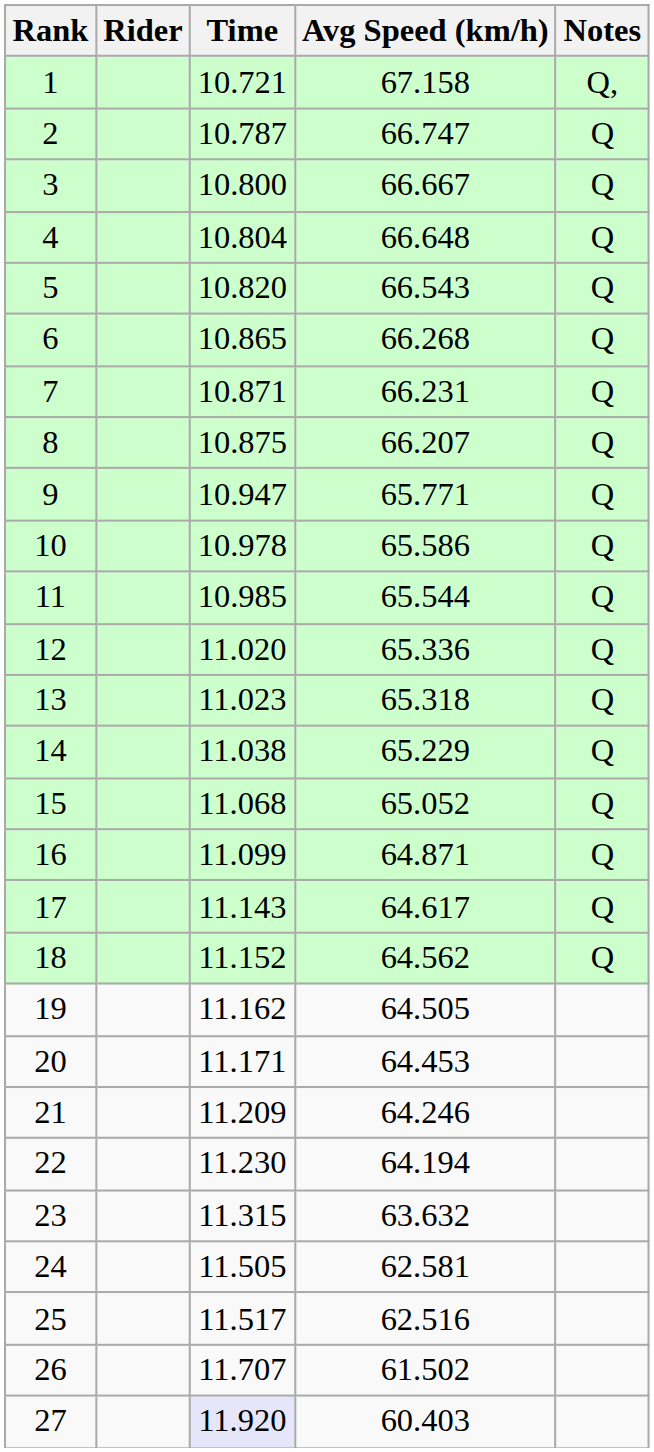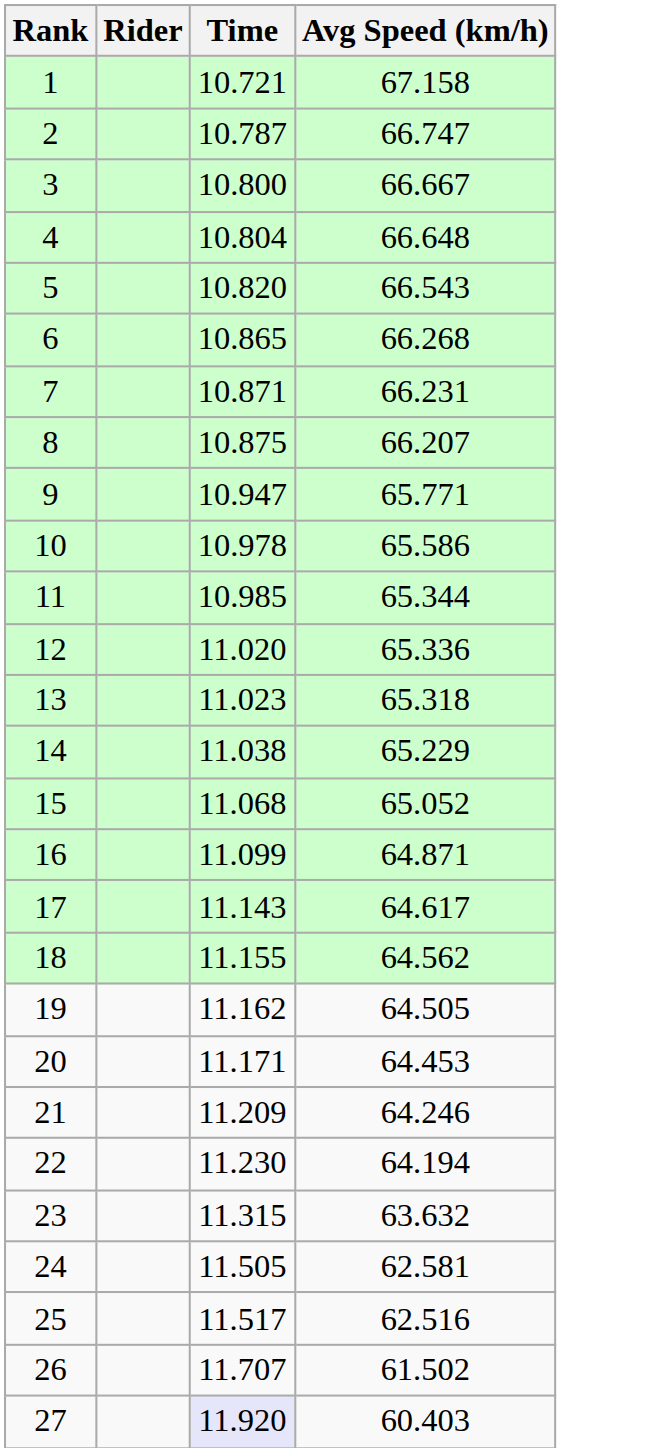- column: Notes | Q, | Q | Q | Q | Q | Q | Q | Q | Q | Q | Q | Q | Q | Q | Q | Q | Q | Q
11 | Avg Speed (km/h): 65.544 -> 65.344
18 | Time: 11.152 -> 11.155
